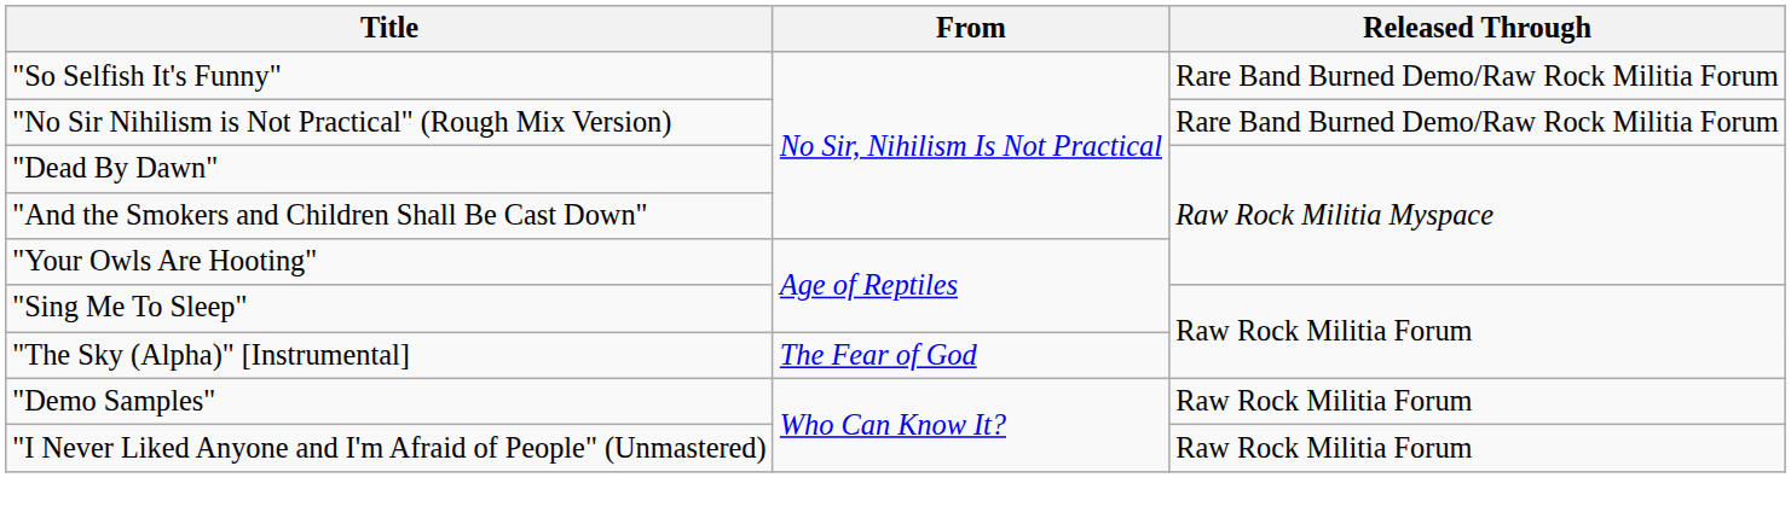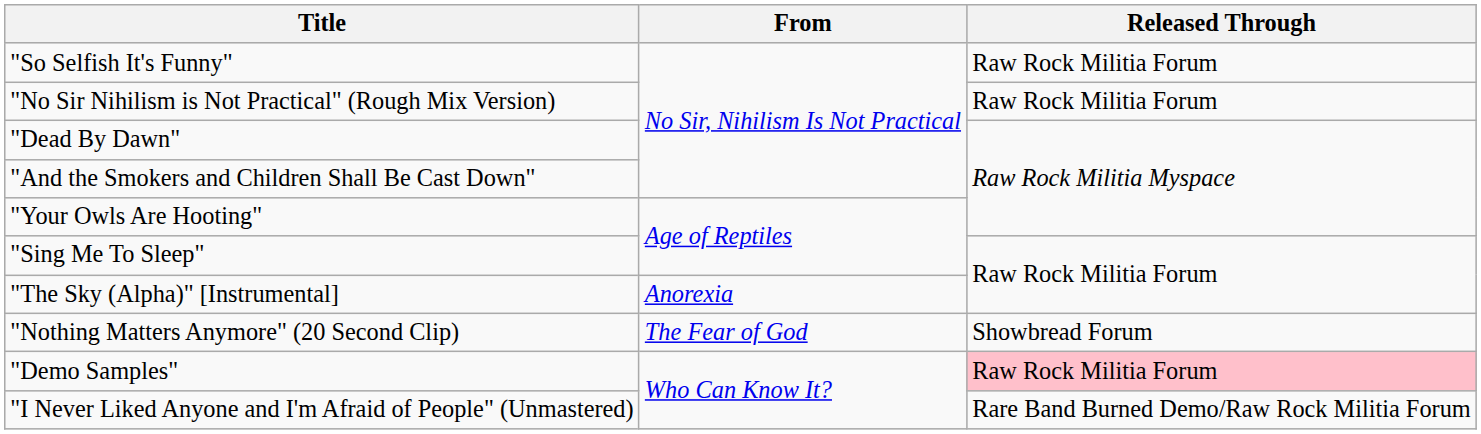"So Selfish It's Funny" | Released Through: Rare Band Burned Demo/Raw Rock Militia Forum -> Raw Rock Militia Forum
"No Sir Nihilism is Not Practical" (Rough Mix Version) | Released Through: Rare Band Burned Demo/Raw Rock Militia Forum -> Raw Rock Militia Forum
"The Sky (Alpha)" [Instrumental] | From: The Fear of God -> Anorexia
+ row: "Nothing Matters Anymore" (20 Second Clip) | The Fear of God | Showbread Forum
"Demo Samples" | Released Through: no background -> pink background
"I Never Liked Anyone and I'm Afraid of People" (Unmastered) | Released Through: Raw Rock Militia Forum -> Rare Band Burned Demo/Raw Rock Militia Forum
